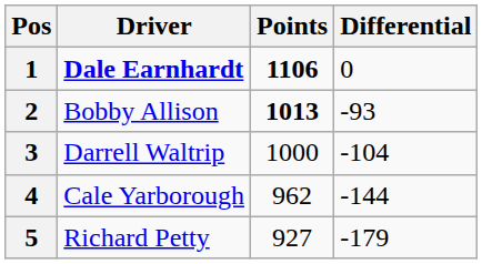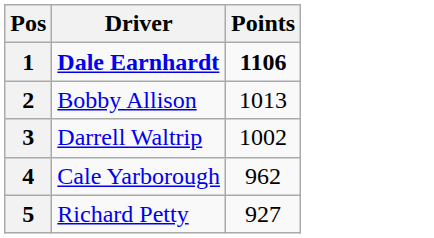- column: Differential | 0 | -93 | -104 | -144 | -179
2 | Points: bold -> normal
3 | Points: 1000 -> 1002
